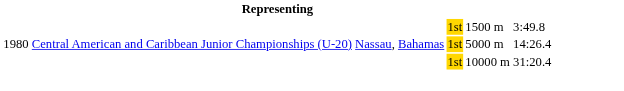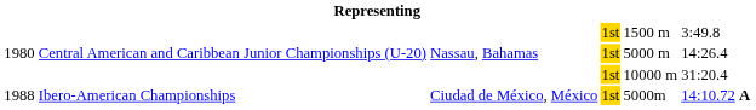+ row: 1988 | Ibero-American Championships | Ciudad de México, México | 1st | 5000m | 14:10.72 A
